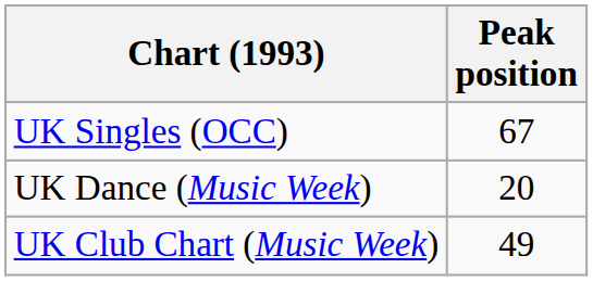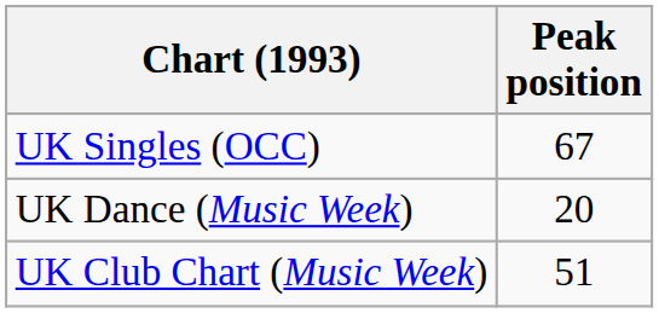UK Club Chart (Music Week) | Peak position: 49 -> 51
